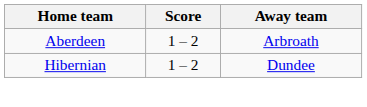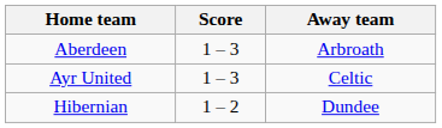Aberdeen | Score: 1 – 2 -> 1 – 3
+ row: Ayr United | 1 – 3 | Celtic
